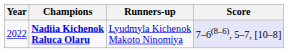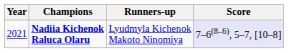Nadiia Kichenok Raluca Olaru | Year: 2022 -> 2021
